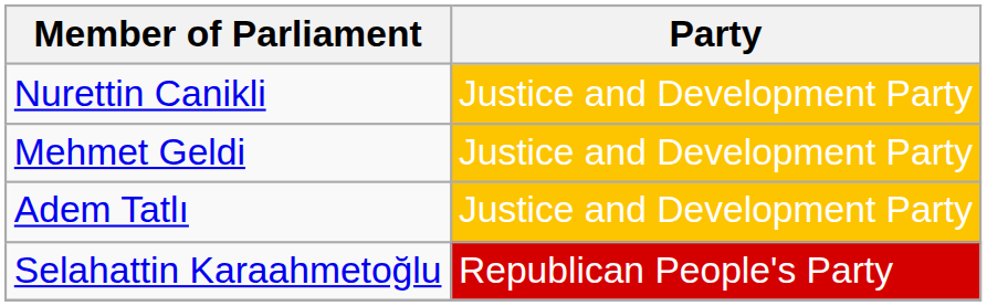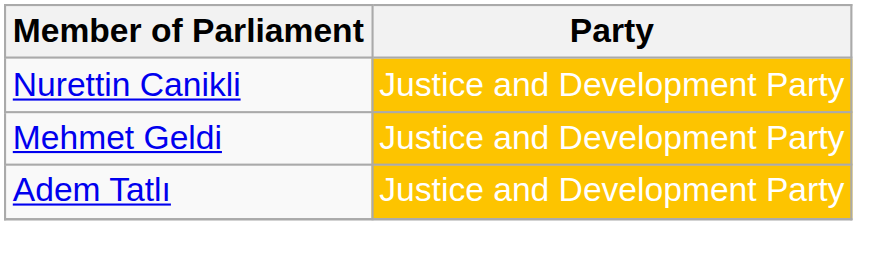- row: Selahattin Karaahmetoğlu | Republican People's Party
